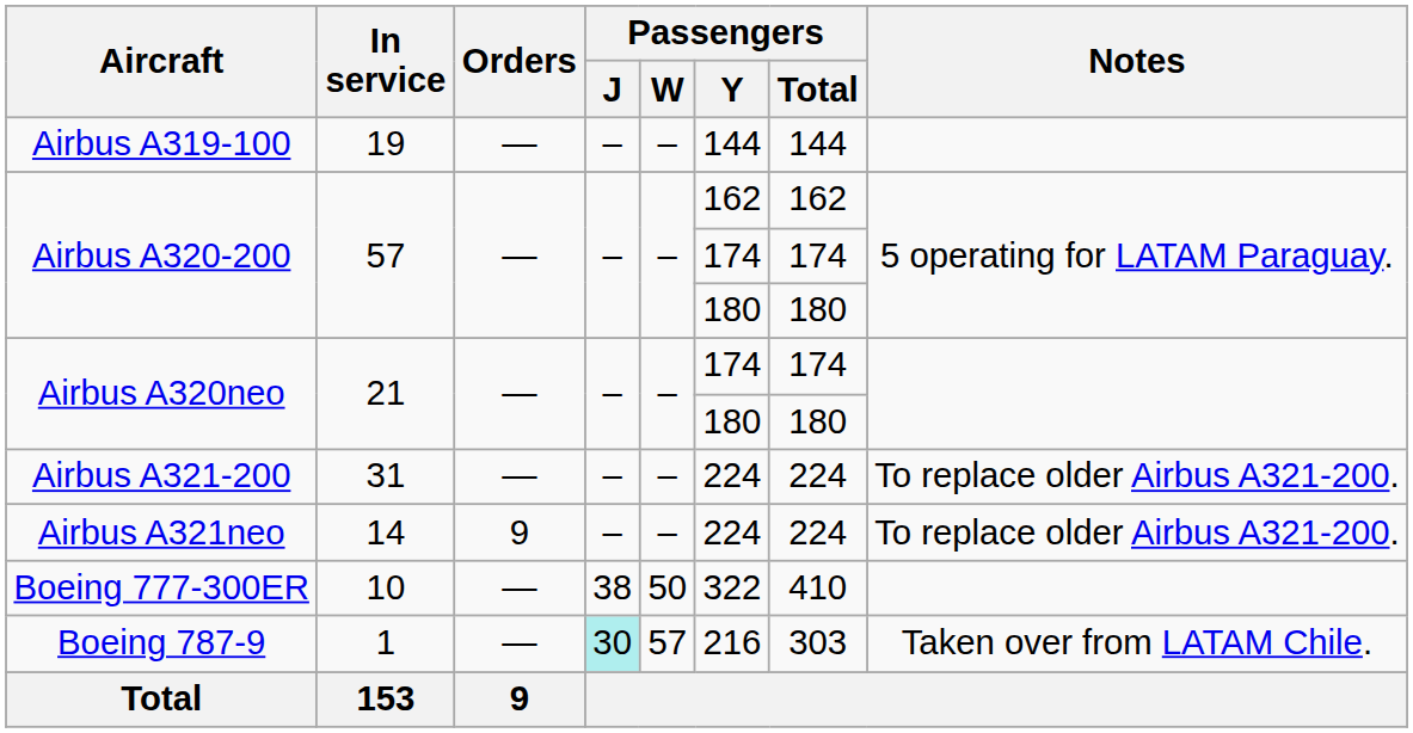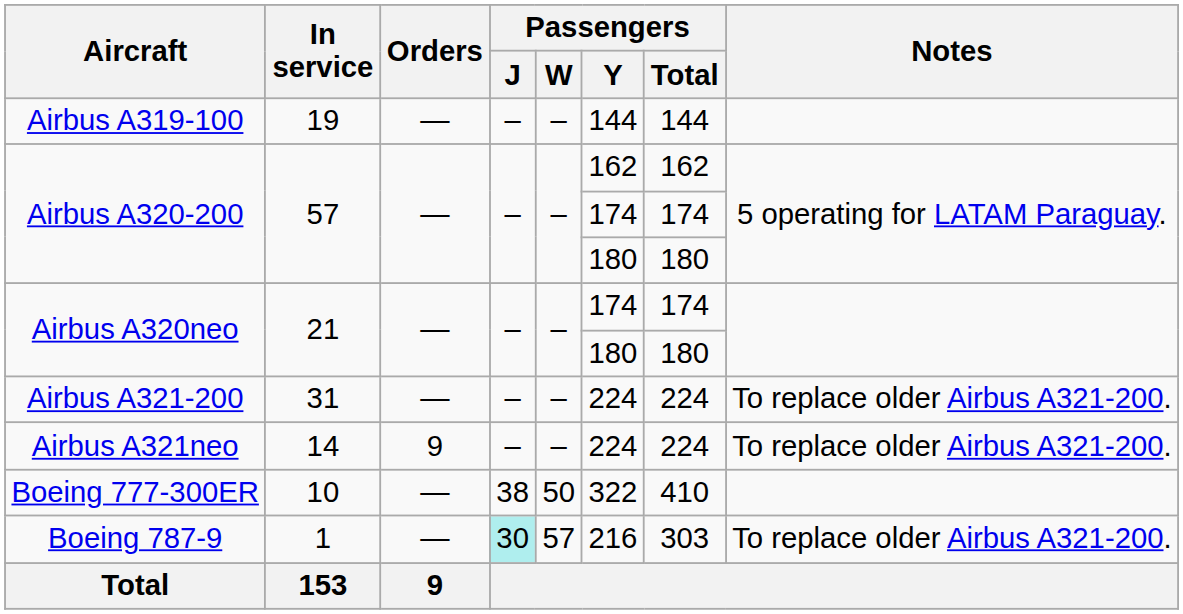Boeing 787-9 | Notes: Taken over from LATAM Chile. -> To replace older Airbus A321-200.
